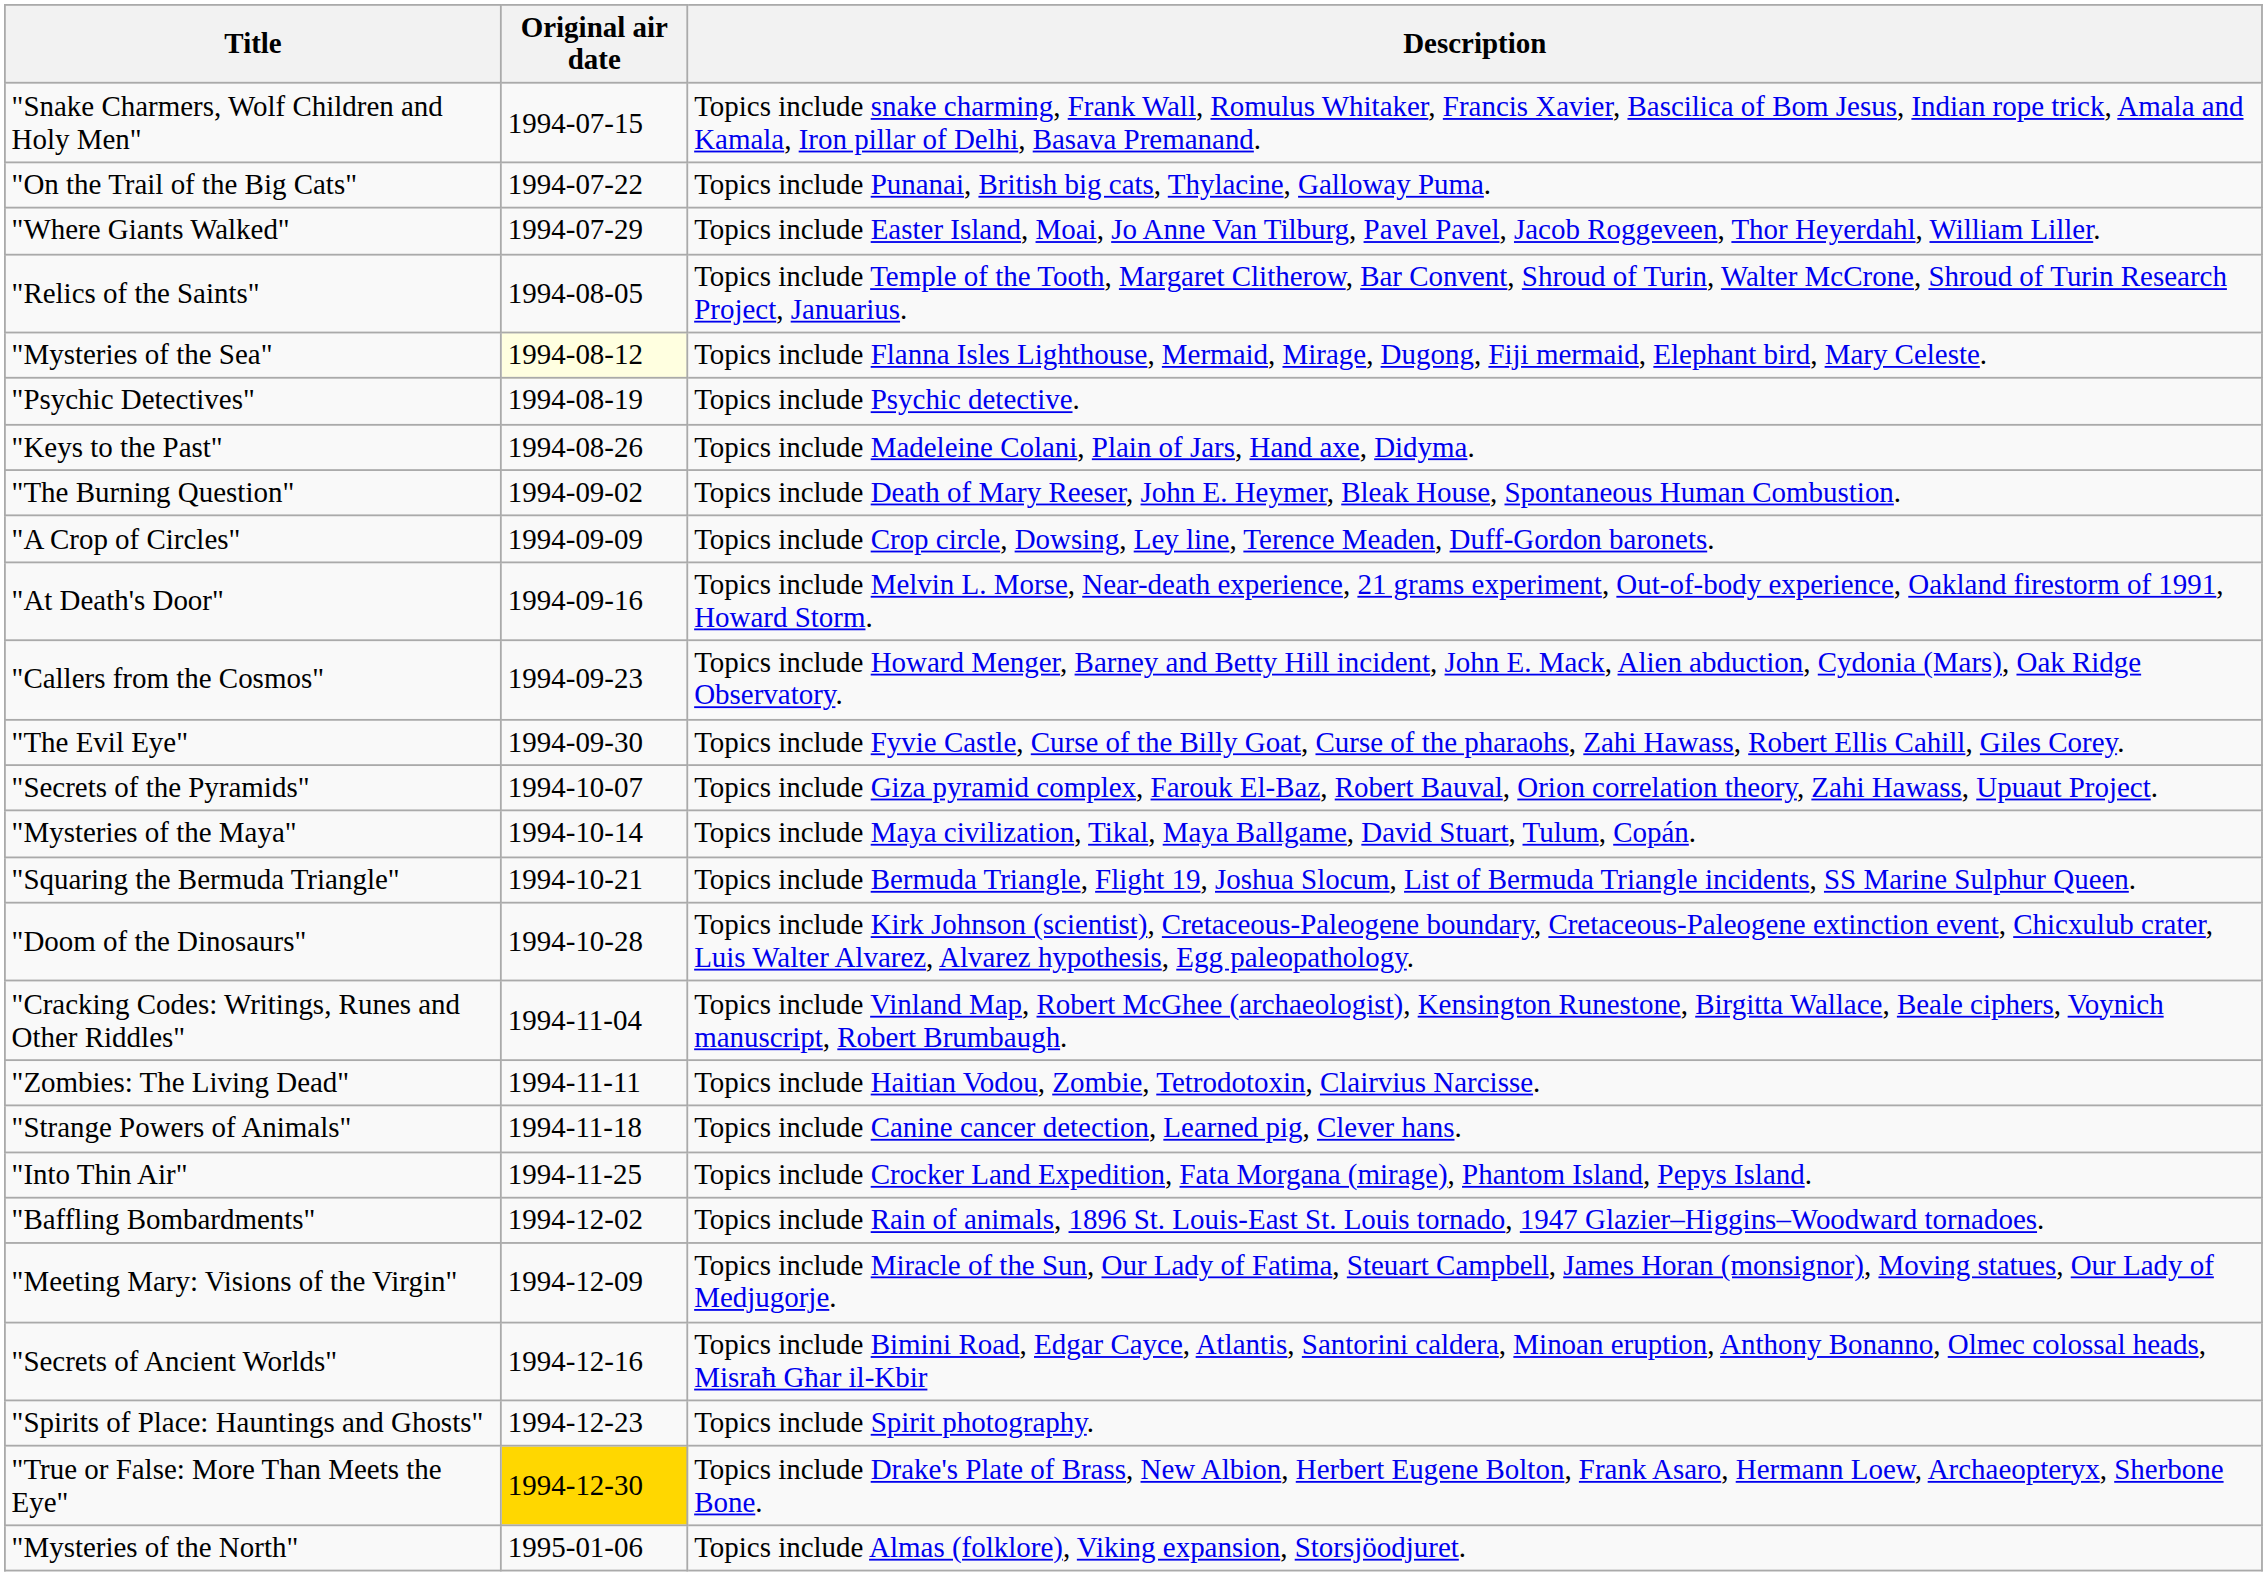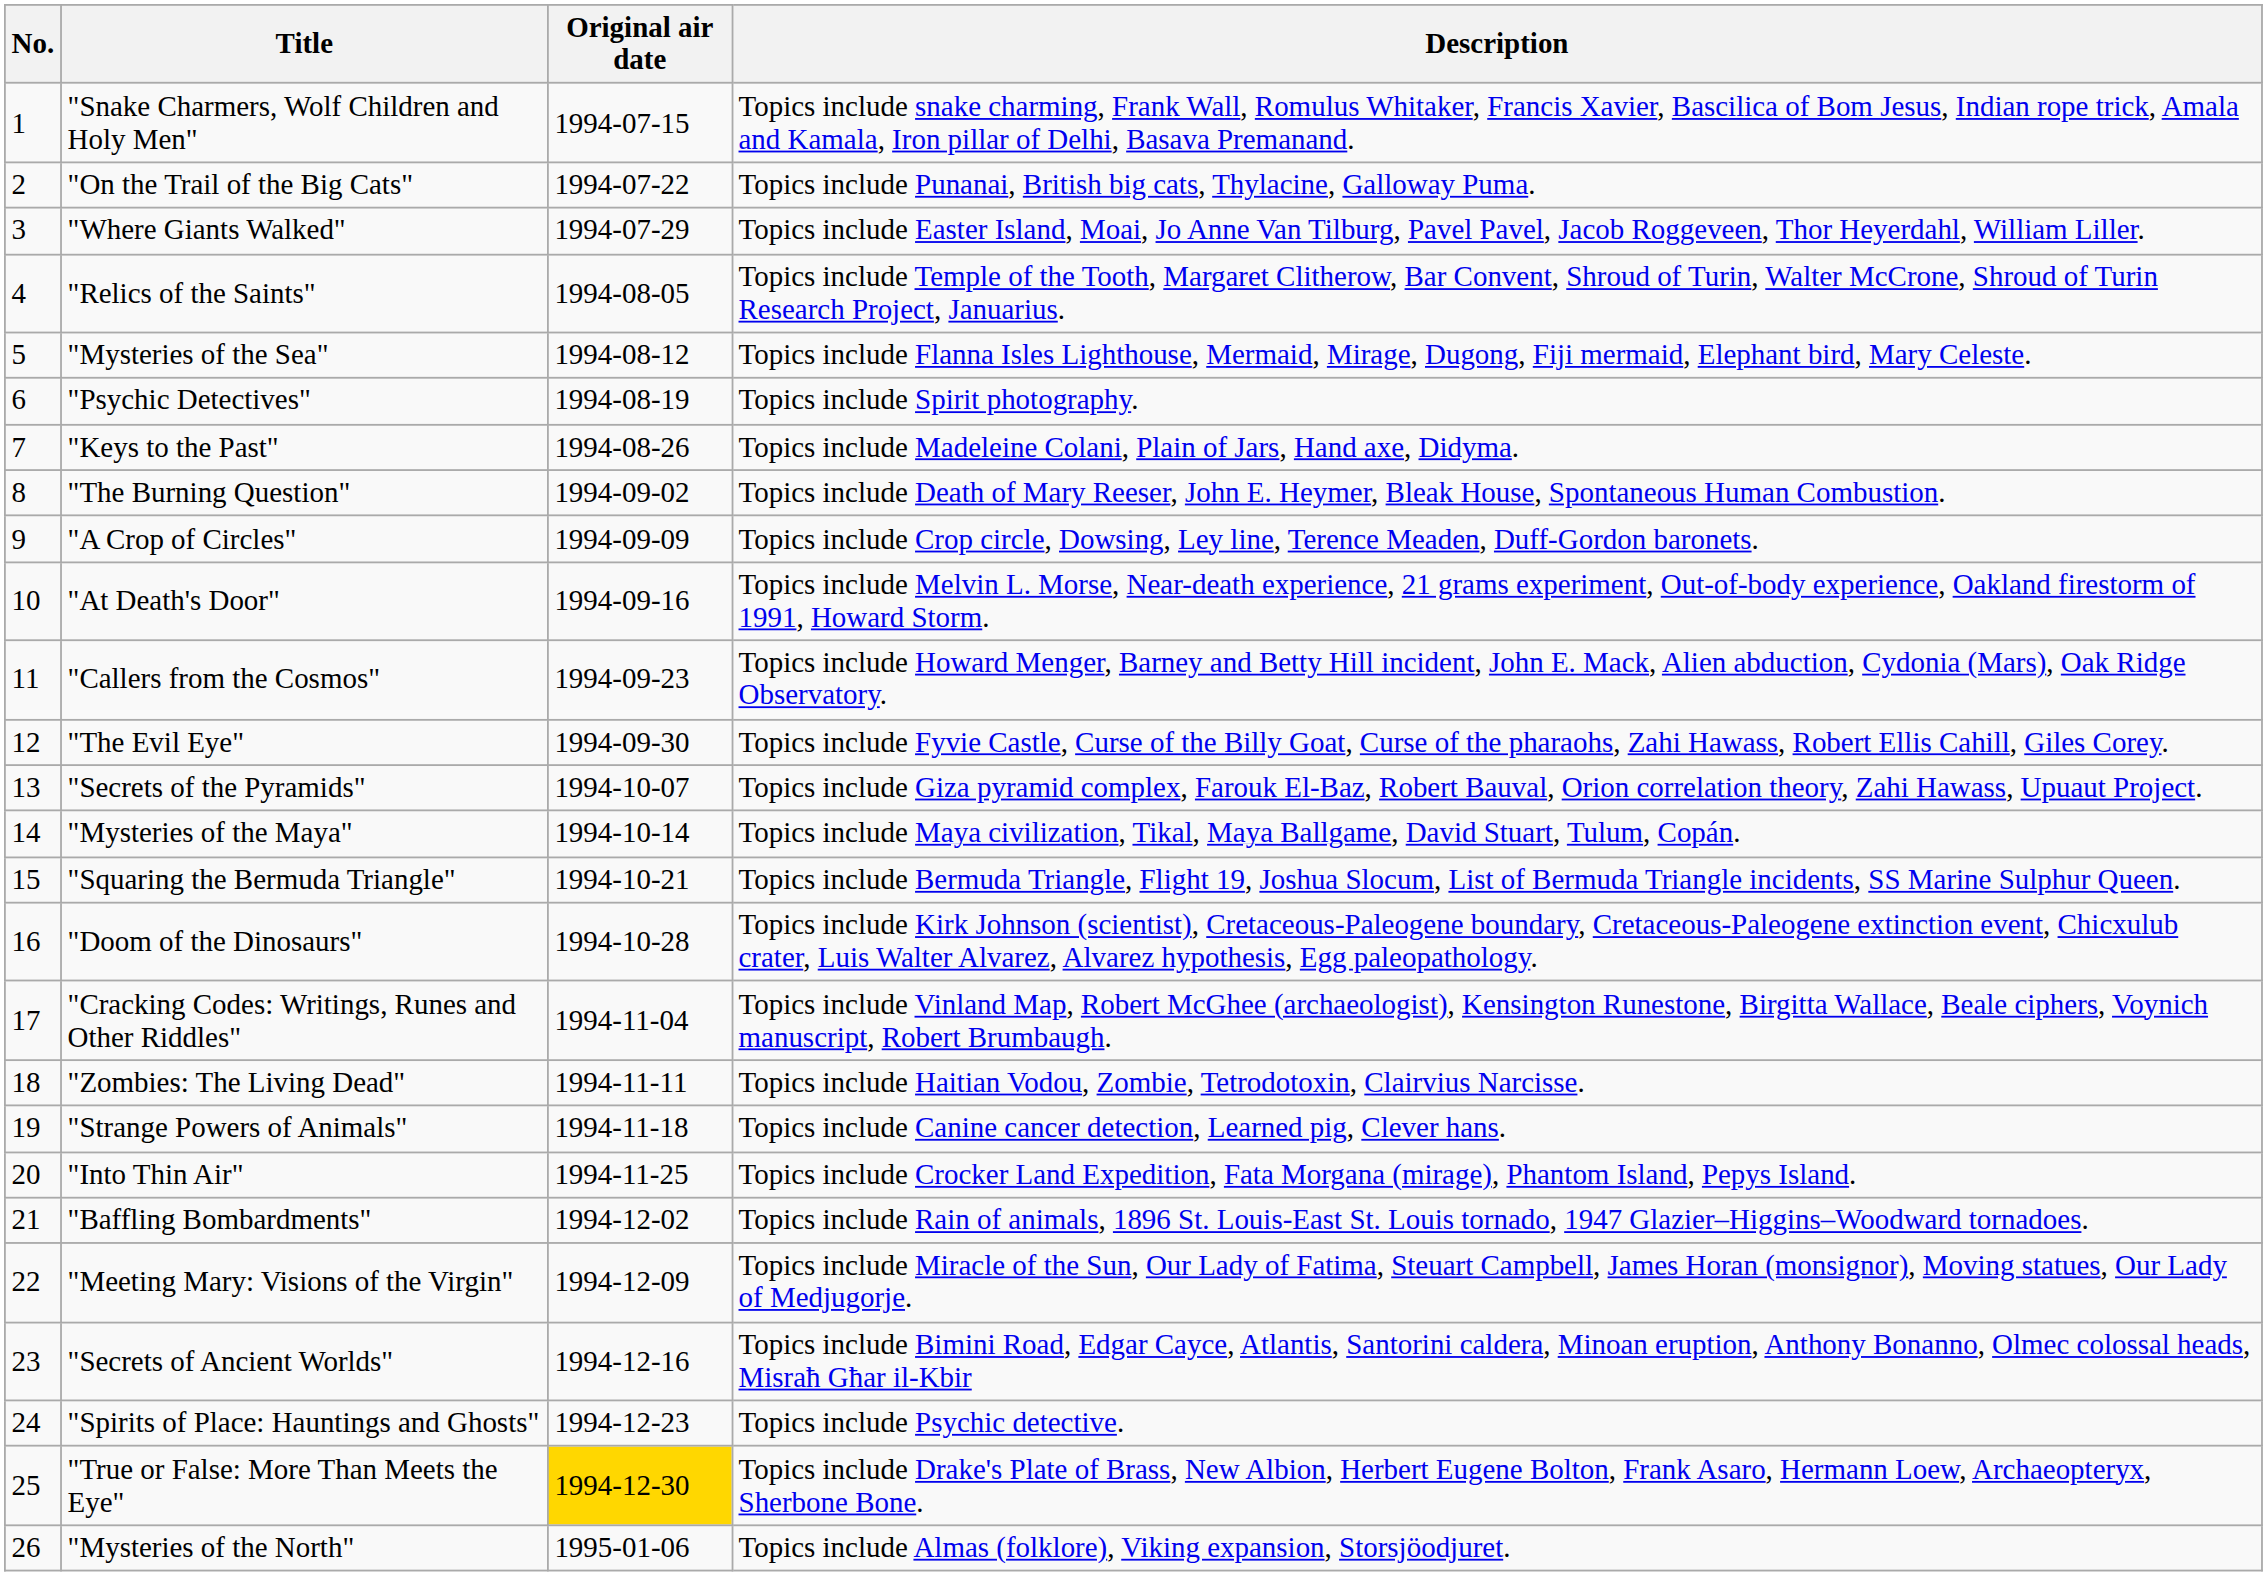+ column: No. | 1 | 2 | 3 | 4 | 5 | 6 | 7 | 8 | 9 | 10 | 11 | 12 | 13 | 14 | 15 | 16 | 17 | 18 | 19 | 20 | 21 | 22 | 23 | 24 | 25 | 26
"Mysteries of the Sea" | Original air date: lightyellow background -> no background
"Psychic Detectives" | Description: Topics include Psychic detective. -> Topics include Spirit photography.
"Spirits of Place: Hauntings and Ghosts" | Description: Topics include Spirit photography. -> Topics include Psychic detective.
